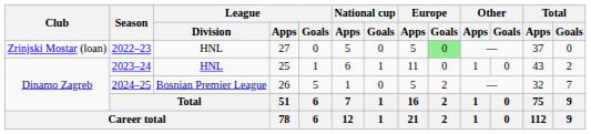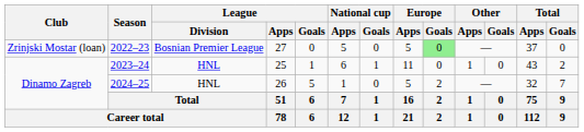2022–23 | League / Division: HNL -> Bosnian Premier League
2024–25 | League / Division: Bosnian Premier League -> HNL
